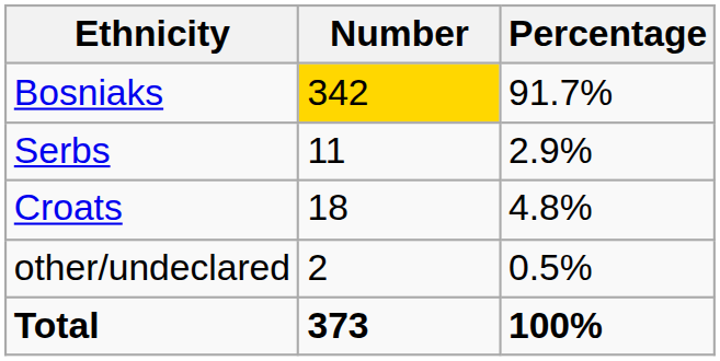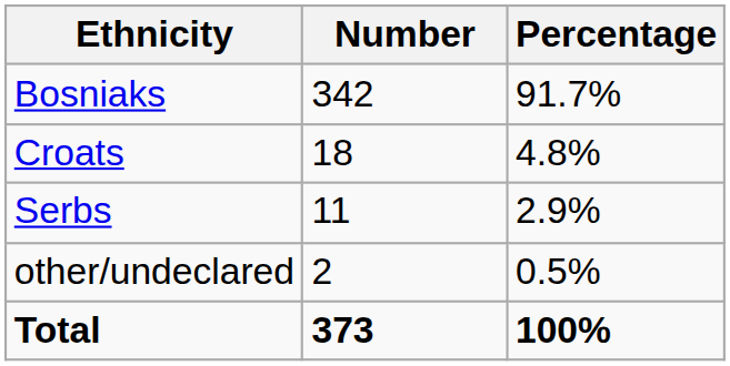Bosniaks | Number: gold background -> no background
rows swapped: Croats <-> Serbs
